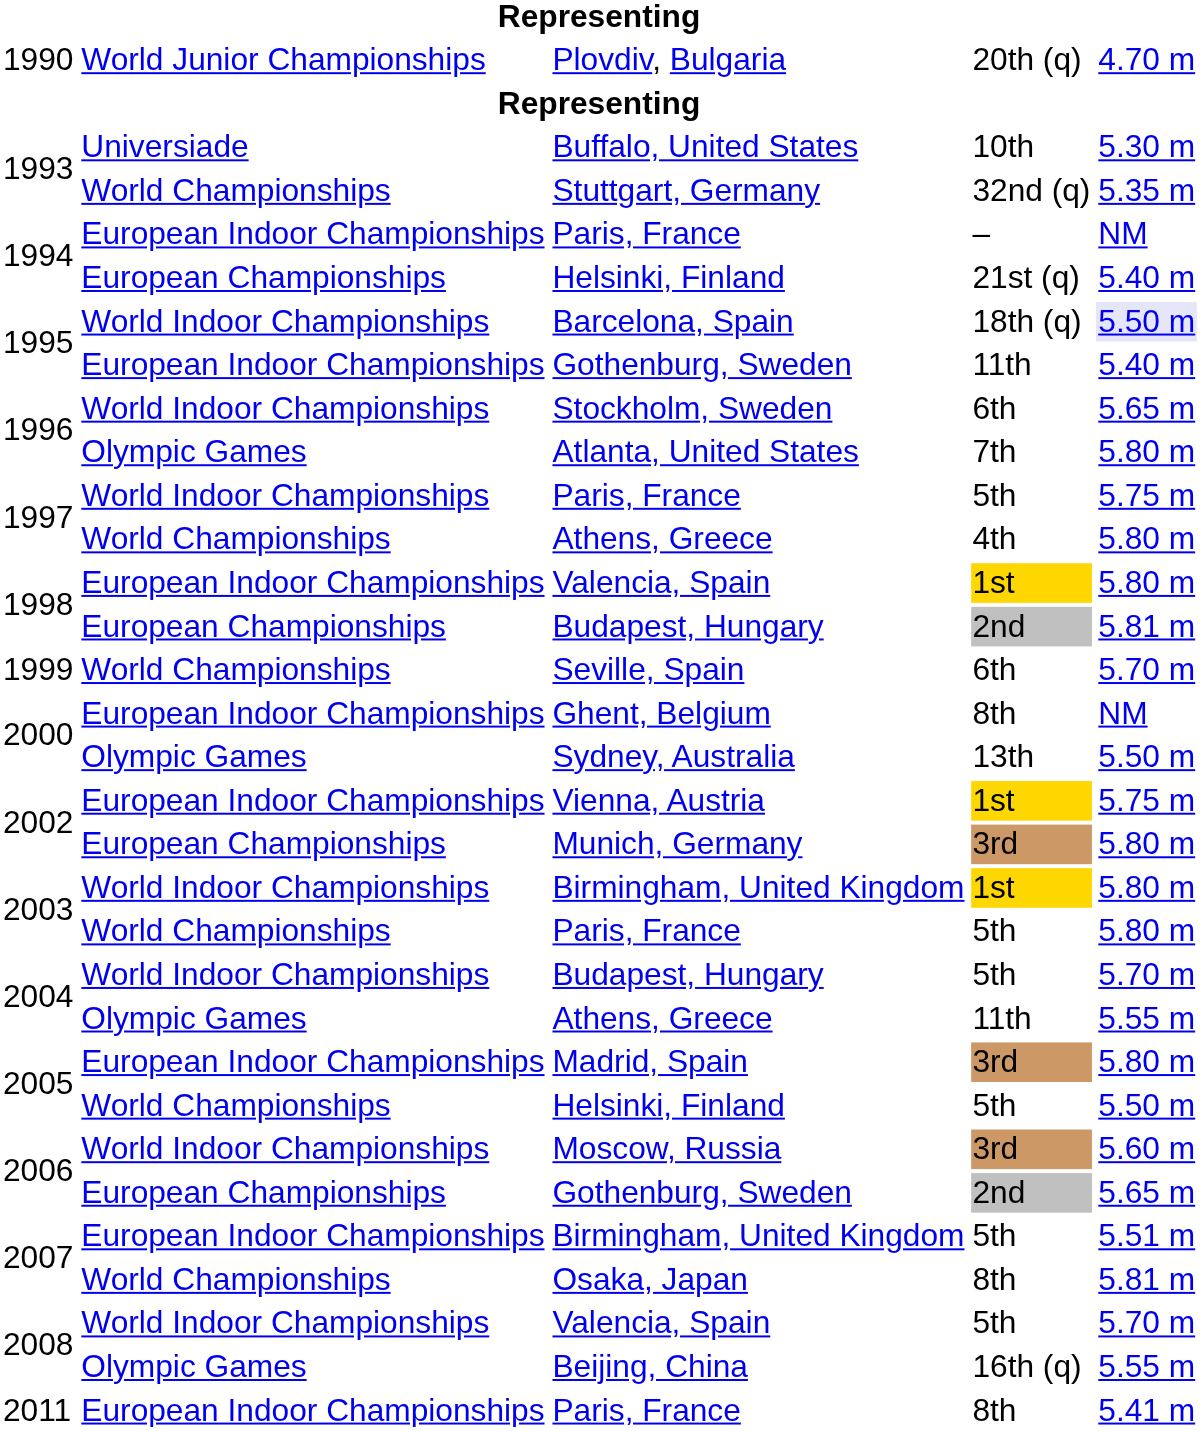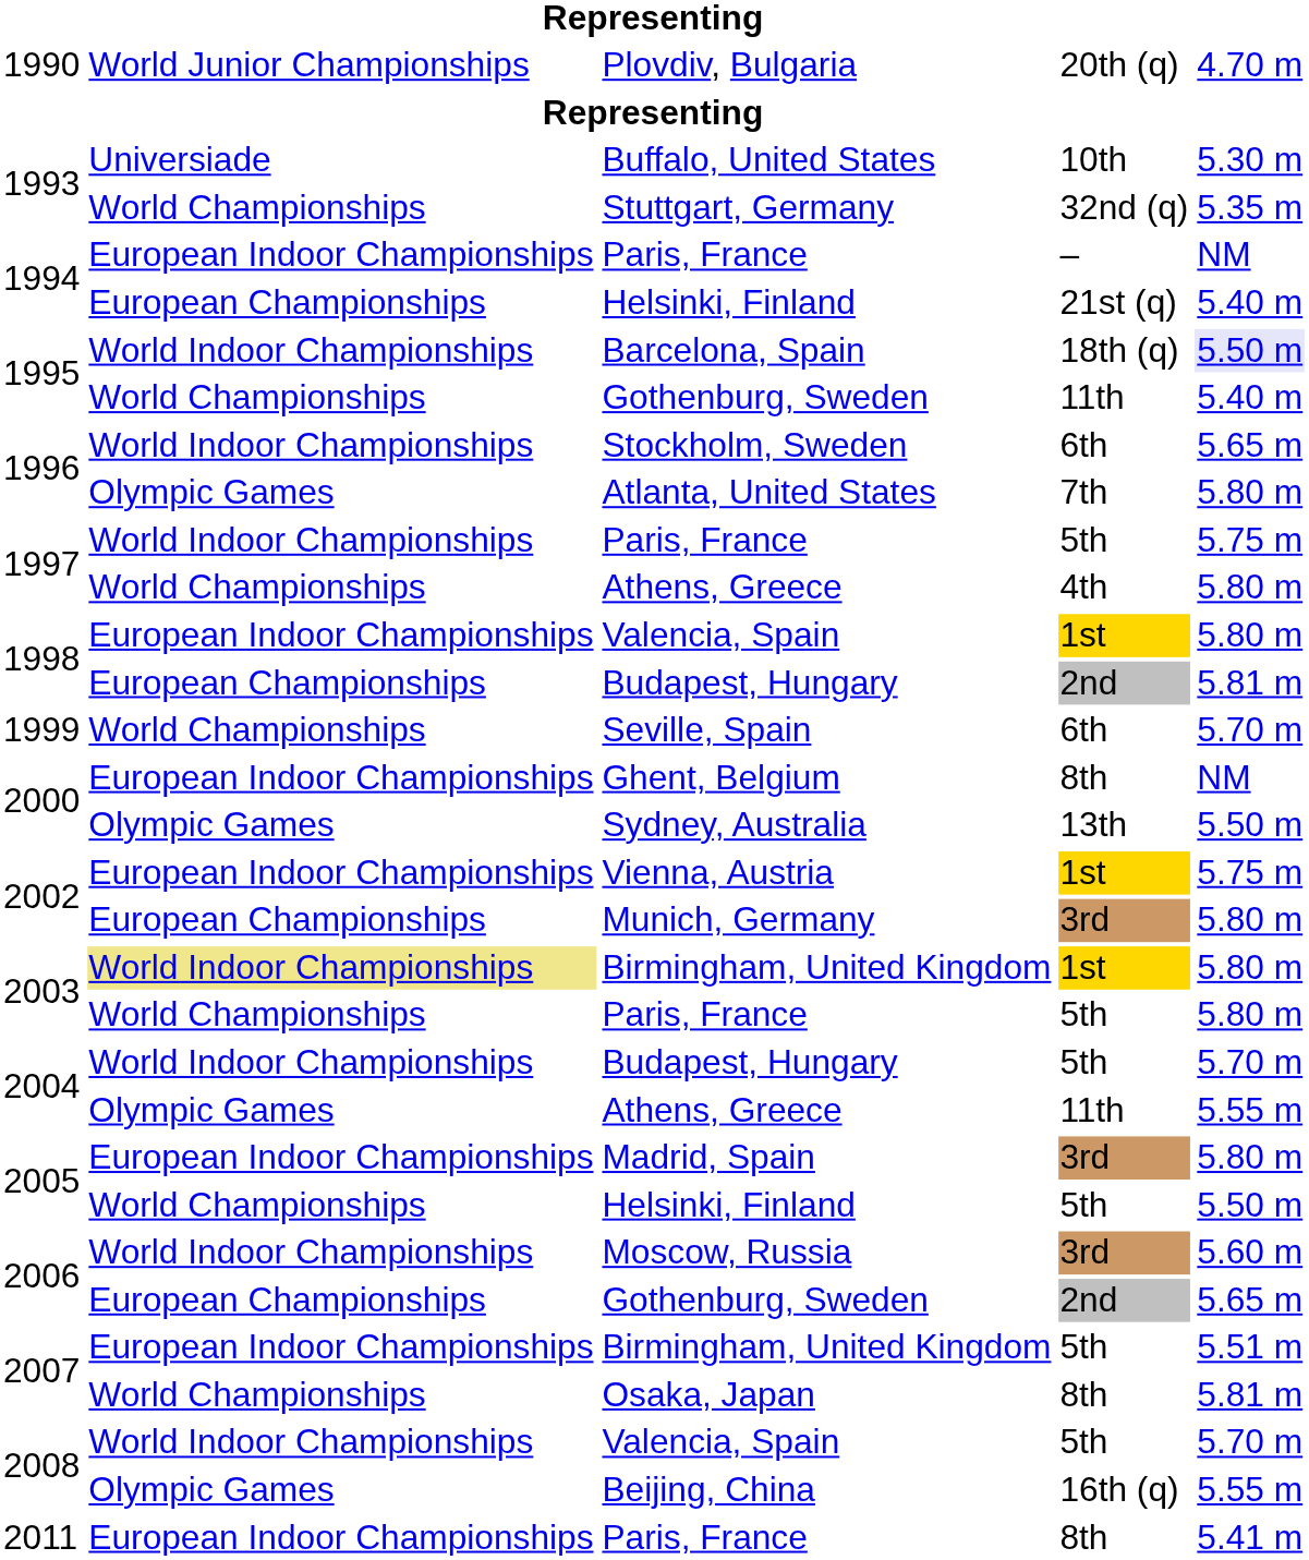1995 / Gothenburg, Sweden | column 2: European Indoor Championships -> World Championships
2003 / Birmingham, United Kingdom | column 2: no background -> khaki background
